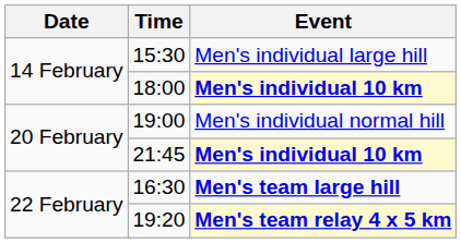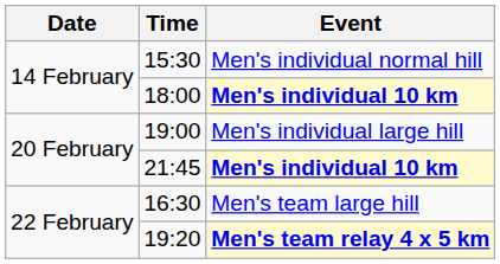15:30 | Event: Men's individual large hill -> Men's individual normal hill
19:00 | Event: Men's individual normal hill -> Men's individual large hill
16:30 | Event: bold -> normal
